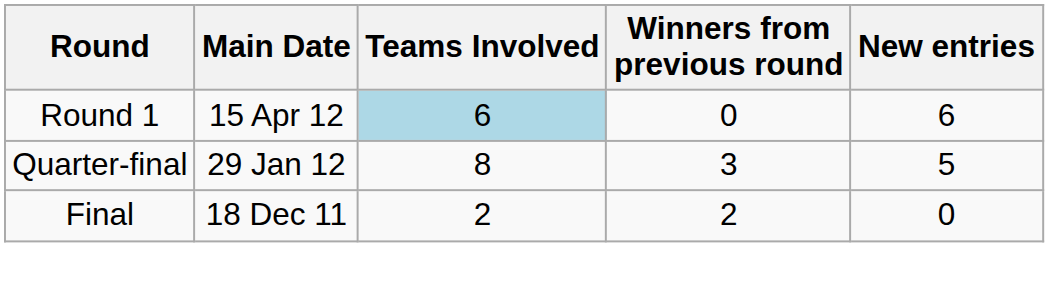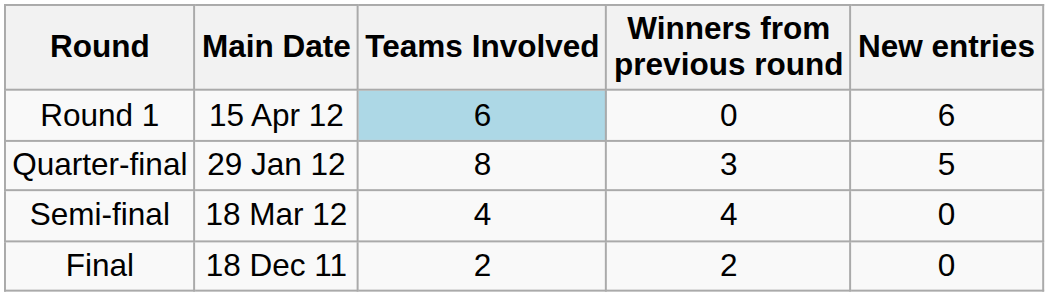+ row: Semi-final | 18 Mar 12 | 4 | 4 | 0
